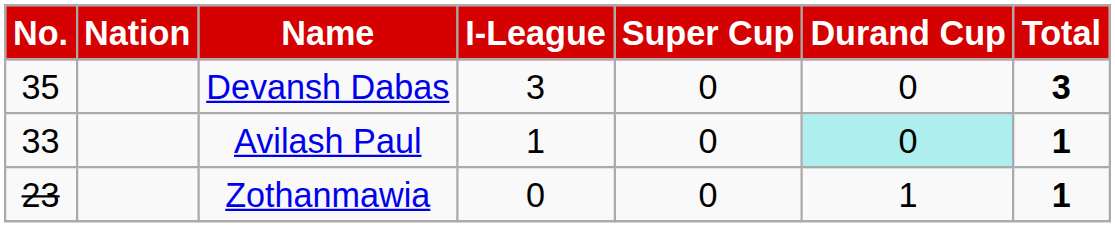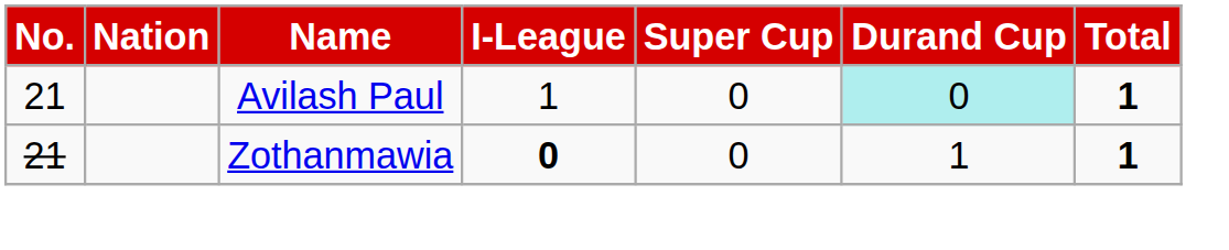- row: 35 | Devansh Dabas | 3 | 0 | 0 | 3
Avilash Paul | No.: 33 -> 21
Zothanmawia | No.: 23 -> 21
Zothanmawia | I-League: normal -> bold
